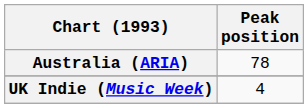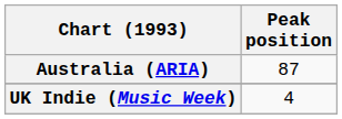Australia (ARIA) | Peak position: 78 -> 87
